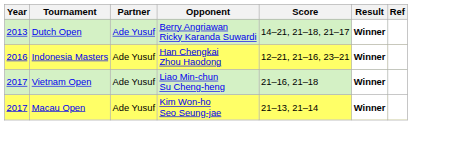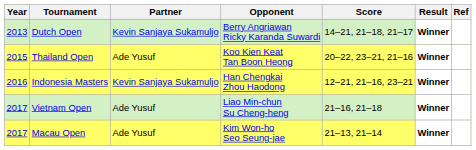Dutch Open | Partner: Ade Yusuf -> Kevin Sanjaya Sukamuljo
+ row: 2015 | Thailand Open | Ade Yusuf | Koo Kien Keat Tan Boon Heong | 20–22, 23–21, 21–16 | Winner
Indonesia Masters | Partner: Ade Yusuf -> Kevin Sanjaya Sukamuljo
